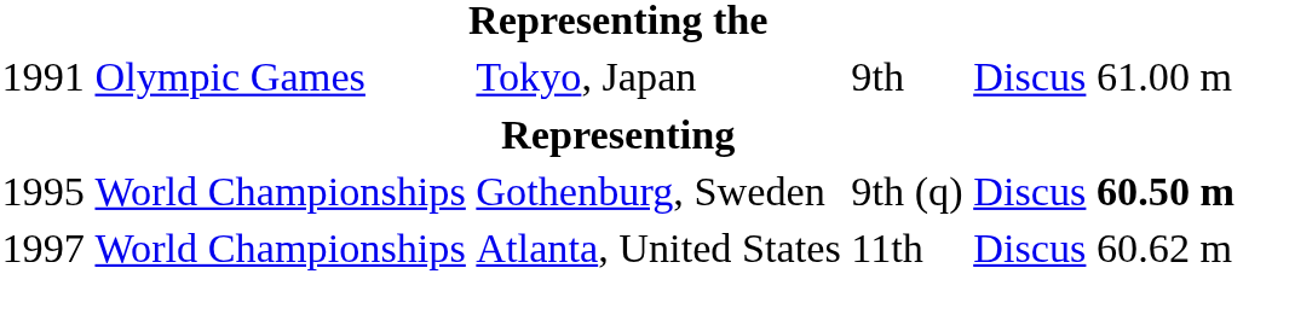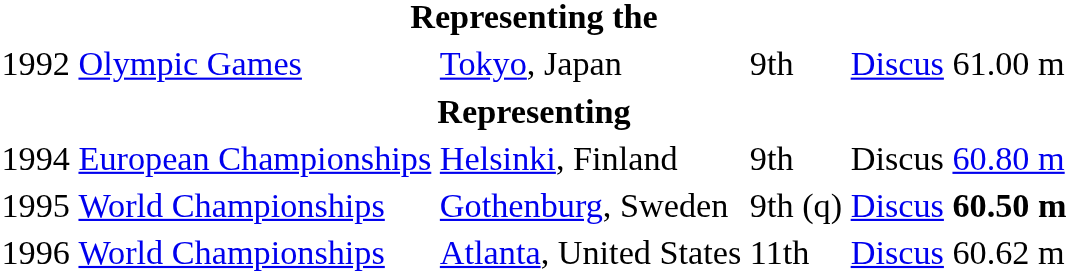Tokyo, Japan | column 1: 1991 -> 1992
+ row: 1994 | European Championships | Helsinki, Finland | 9th | Discus | 60.80 m
Atlanta, United States | column 1: 1997 -> 1996
